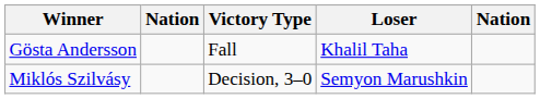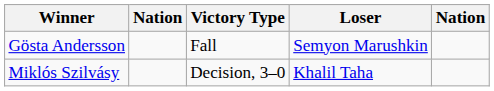Gösta Andersson | Loser: Khalil Taha -> Semyon Marushkin
Miklós Szilvásy | Loser: Semyon Marushkin -> Khalil Taha
